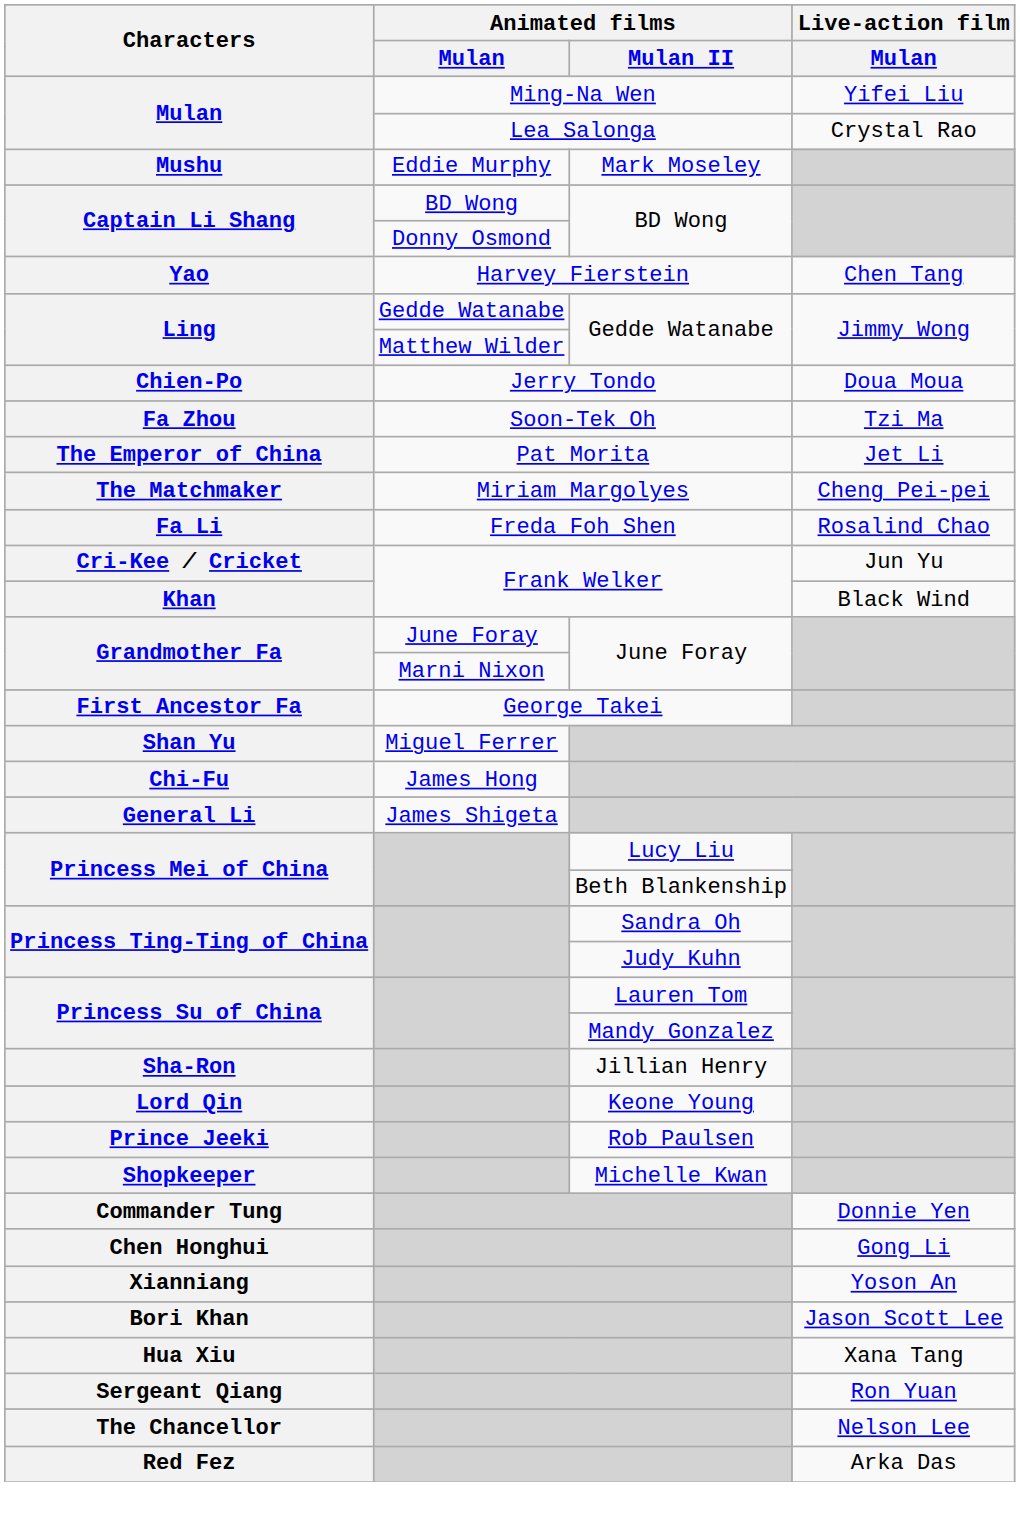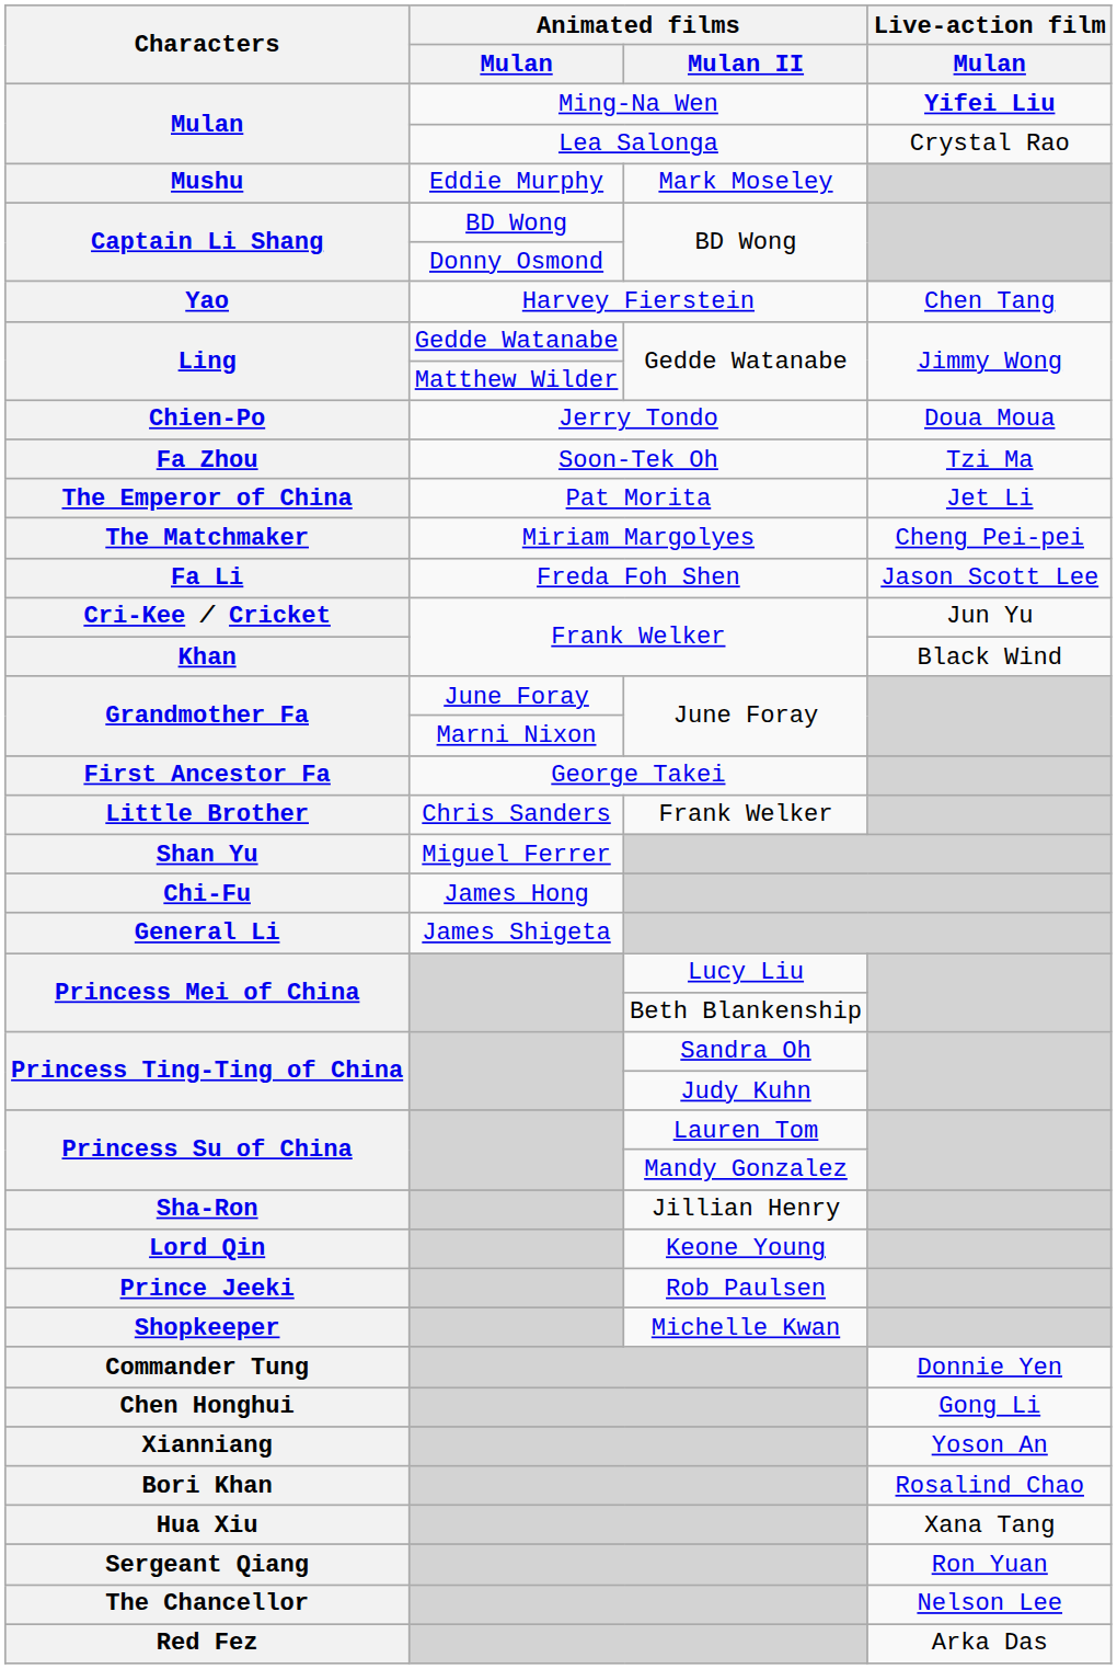Mulan / Ming-Na Wen | Live-action film / Mulan: normal -> bold
Fa Li | Live-action film / Mulan: Rosalind Chao -> Jason Scott Lee
+ row: Little Brother | Chris Sanders | Frank Welker
Bori Khan | Live-action film / Mulan: Jason Scott Lee -> Rosalind Chao
